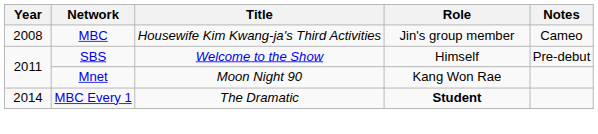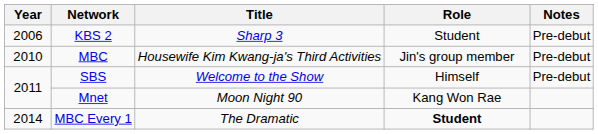+ row: 2006 | KBS 2 | Sharp 3 | Student | Pre-debut
MBC | Year: 2008 -> 2010
MBC | Notes: Cameo -> Pre-debut
